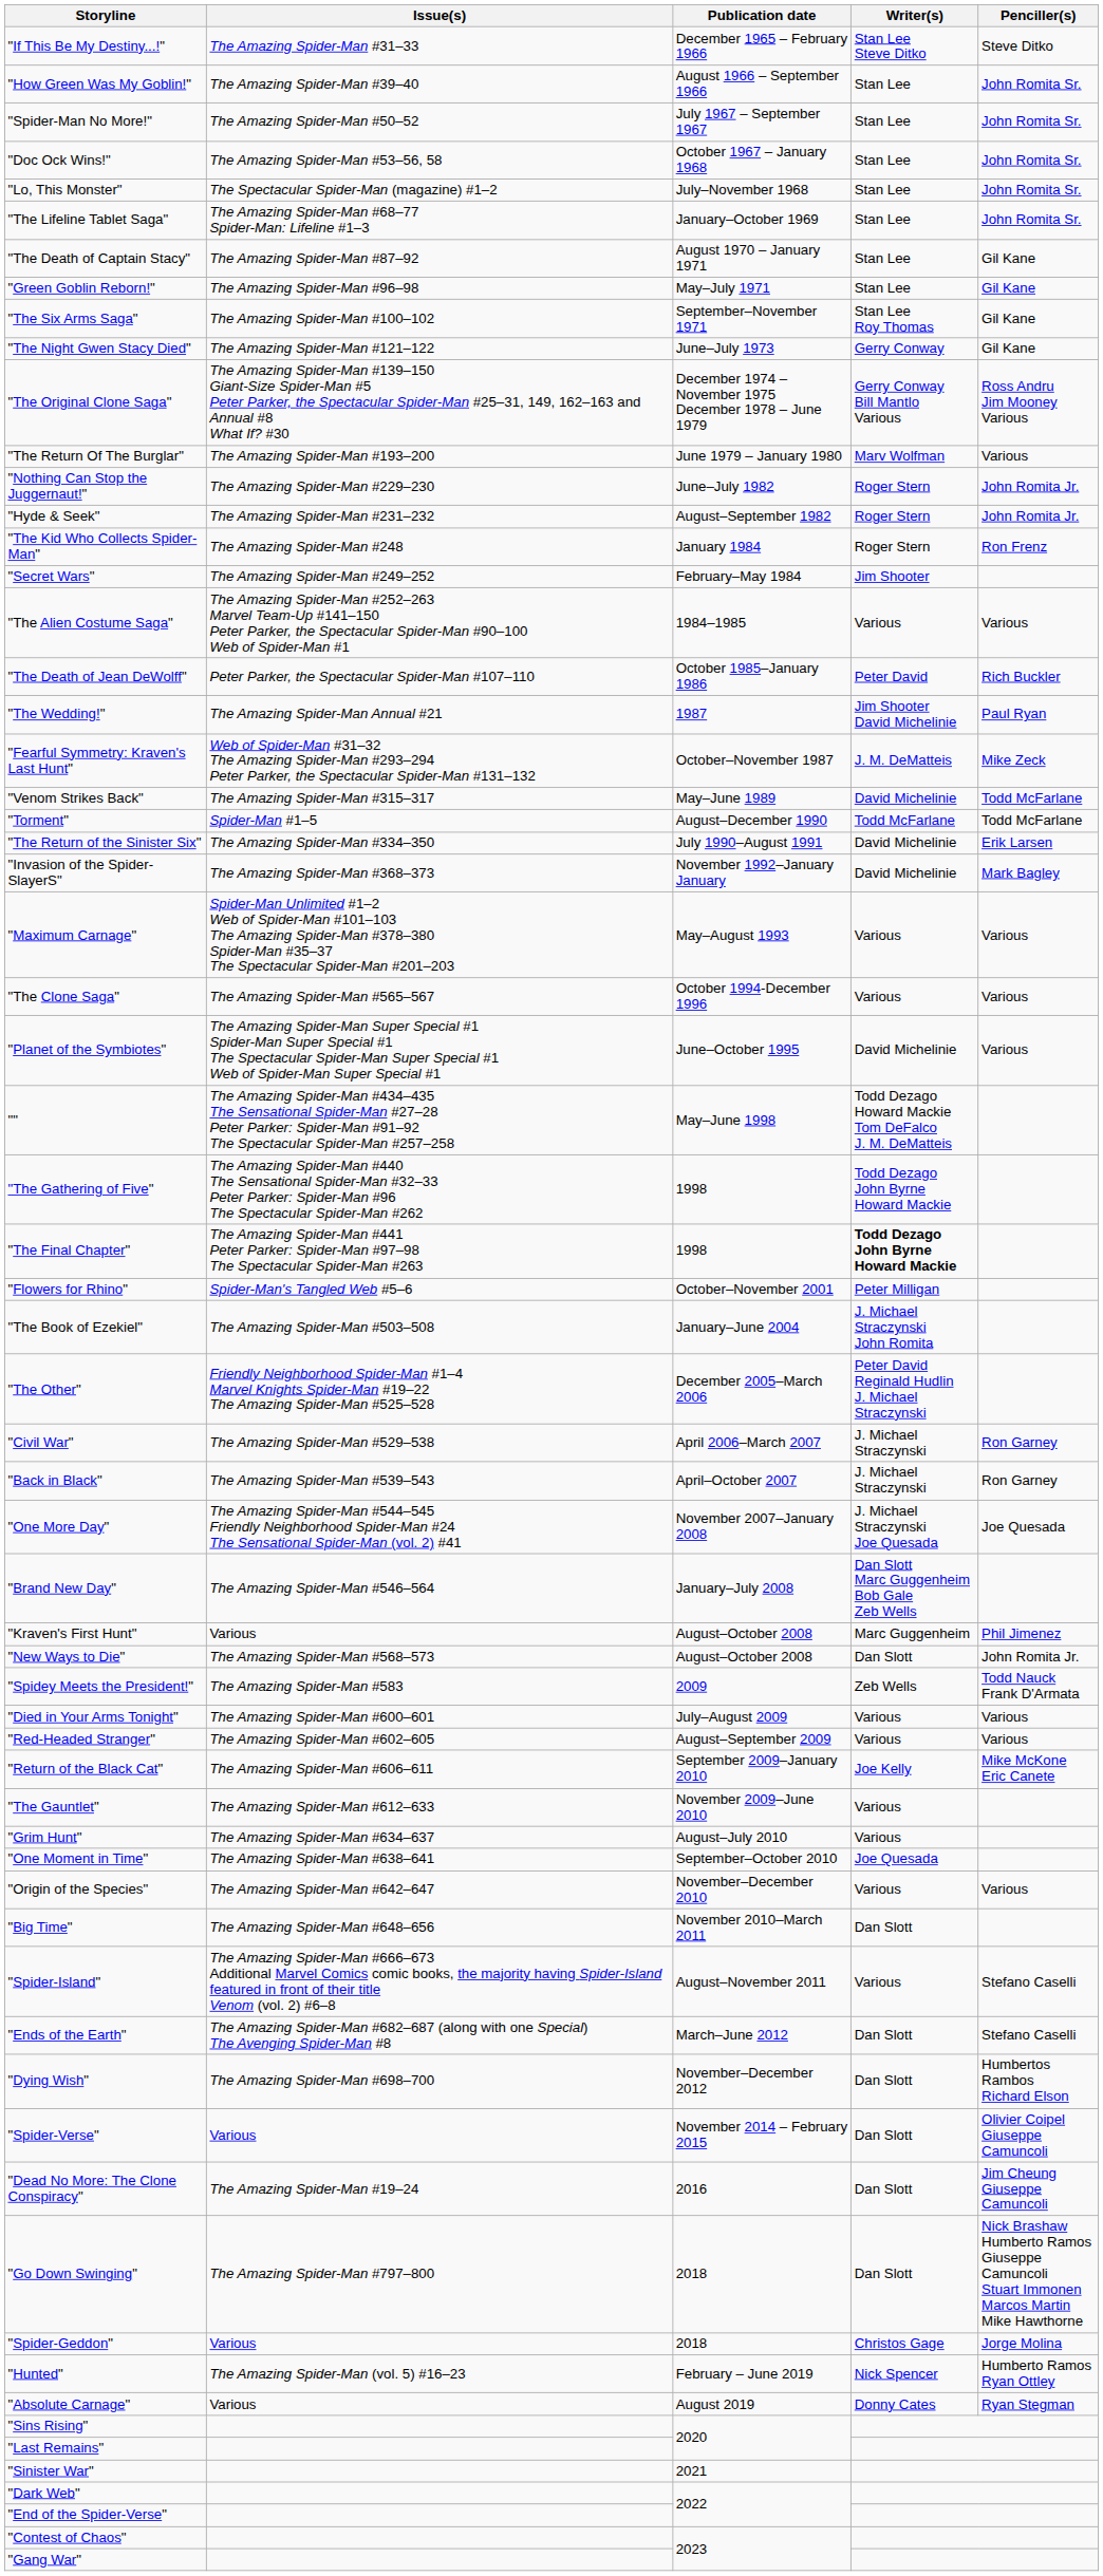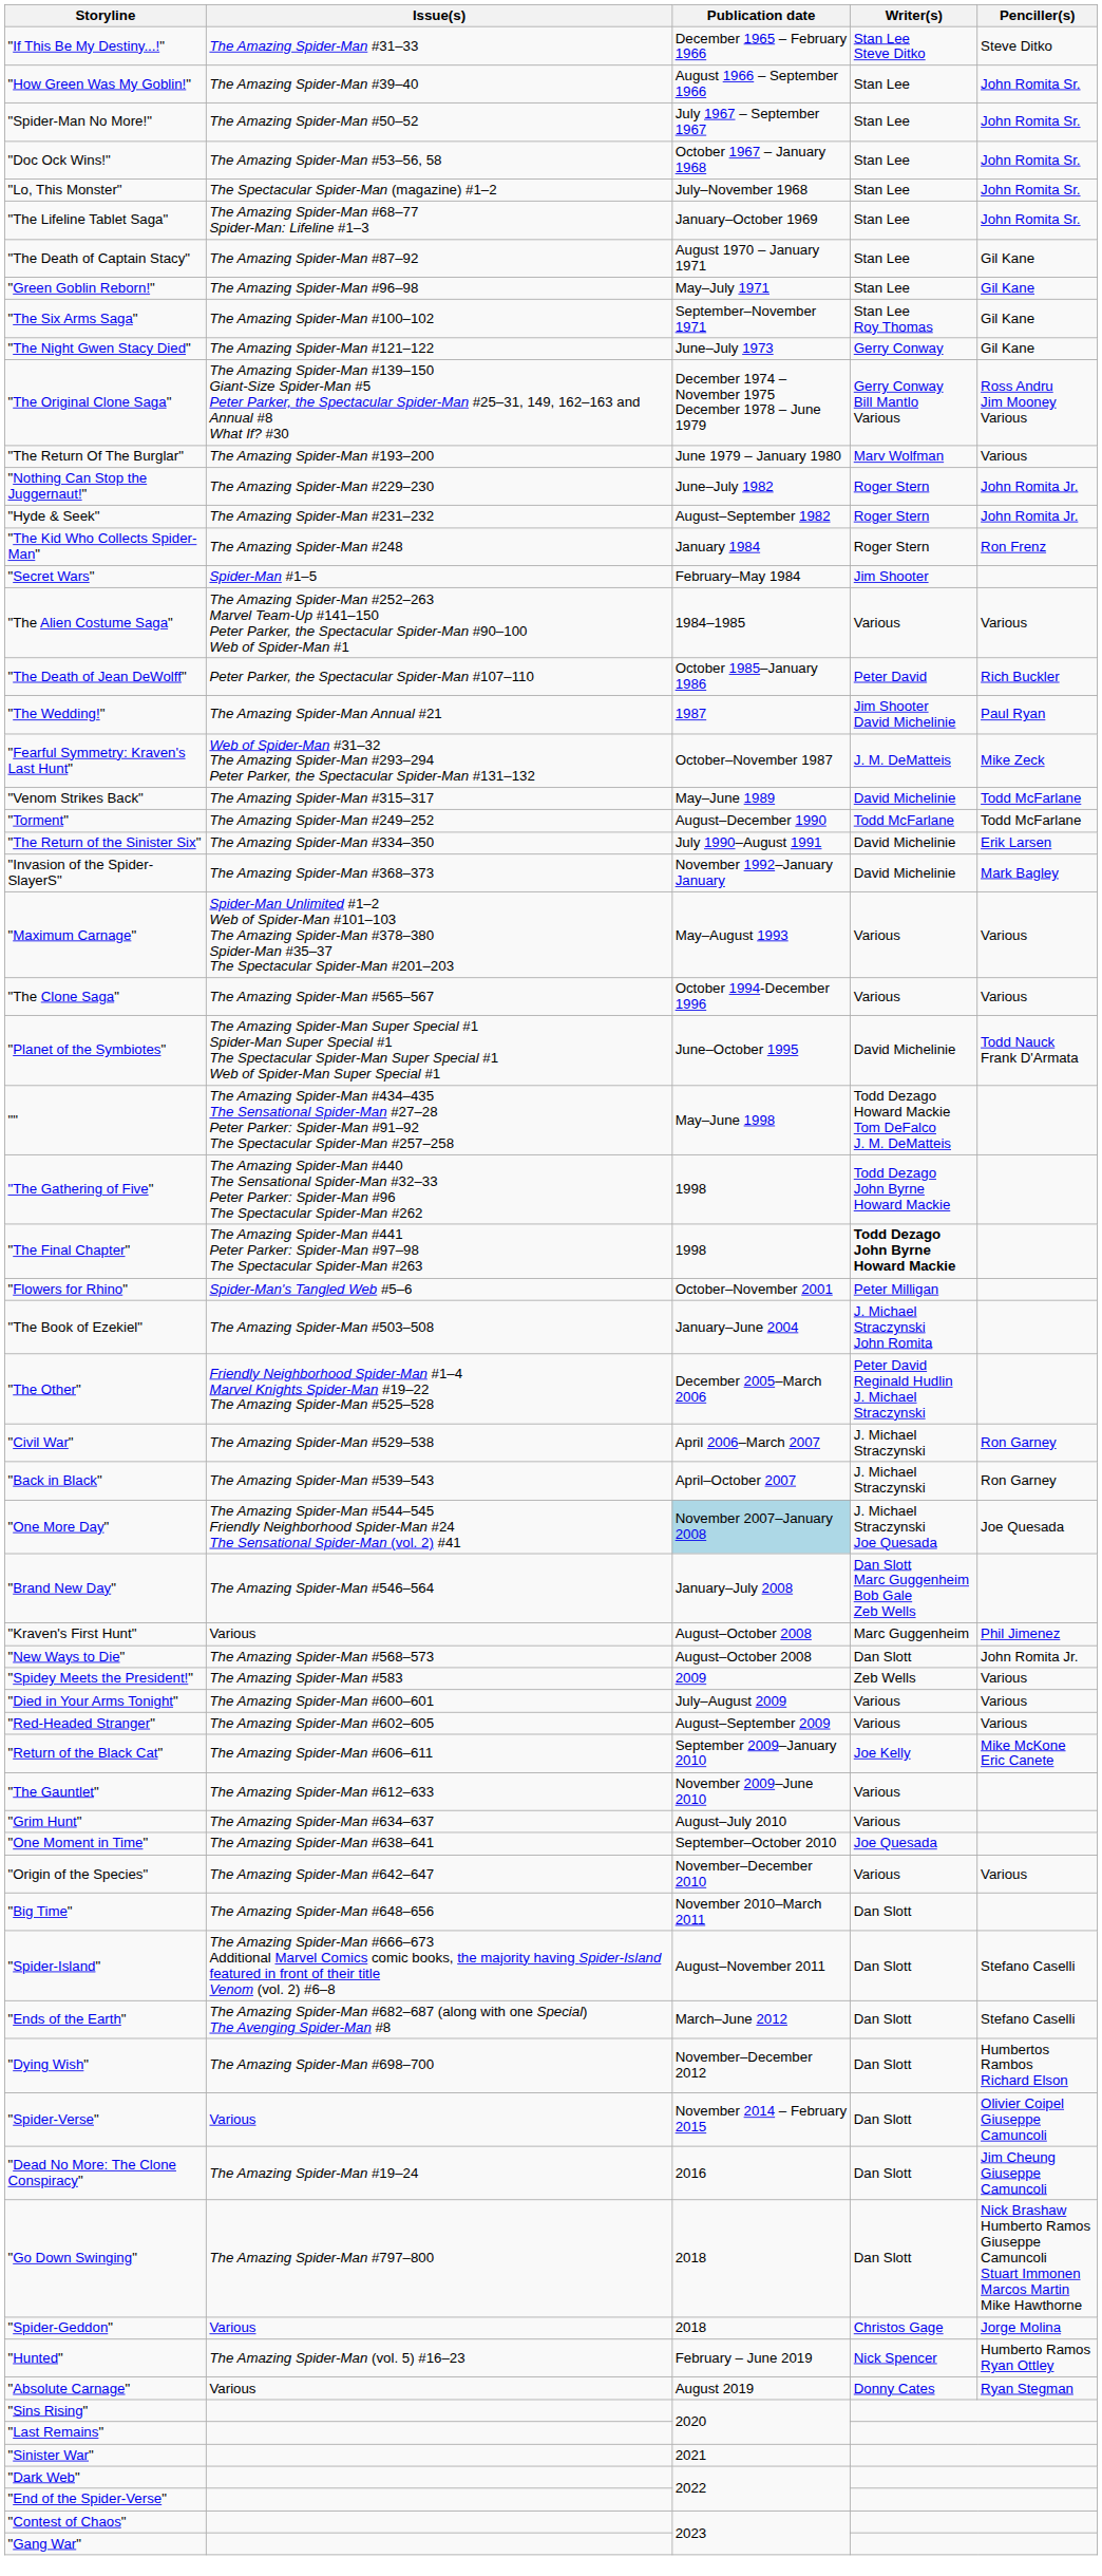"Secret Wars" | Issue(s): The Amazing Spider-Man #249–252 -> Spider-Man #1–5
"Torment" | Issue(s): Spider-Man #1–5 -> The Amazing Spider-Man #249–252
"Planet of the Symbiotes" | Penciller(s): Various -> Todd Nauck Frank D'Armata
"One More Day" | Publication date: no background -> lightblue background
"Spidey Meets the President!" | Penciller(s): Todd Nauck Frank D'Armata -> Various
"Spider-Island" | Writer(s): Various -> Dan Slott
